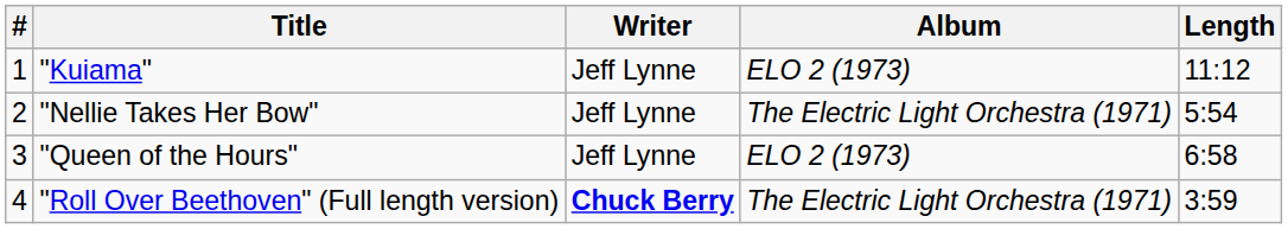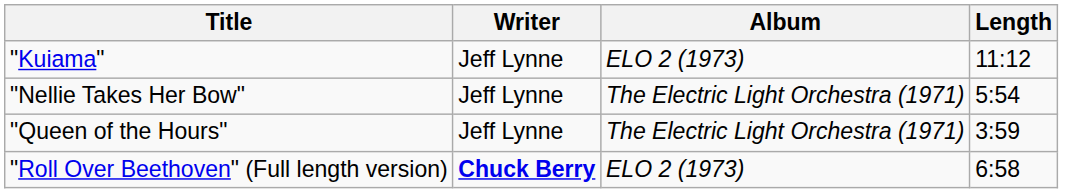- column: # | 1 | 2 | 3 | 4
"Queen of the Hours" | Album: ELO 2 (1973) -> The Electric Light Orchestra (1971)
"Queen of the Hours" | Length: 6:58 -> 3:59
"Roll Over Beethoven" (Full length version) | Album: The Electric Light Orchestra (1971) -> ELO 2 (1973)
"Roll Over Beethoven" (Full length version) | Length: 3:59 -> 6:58
